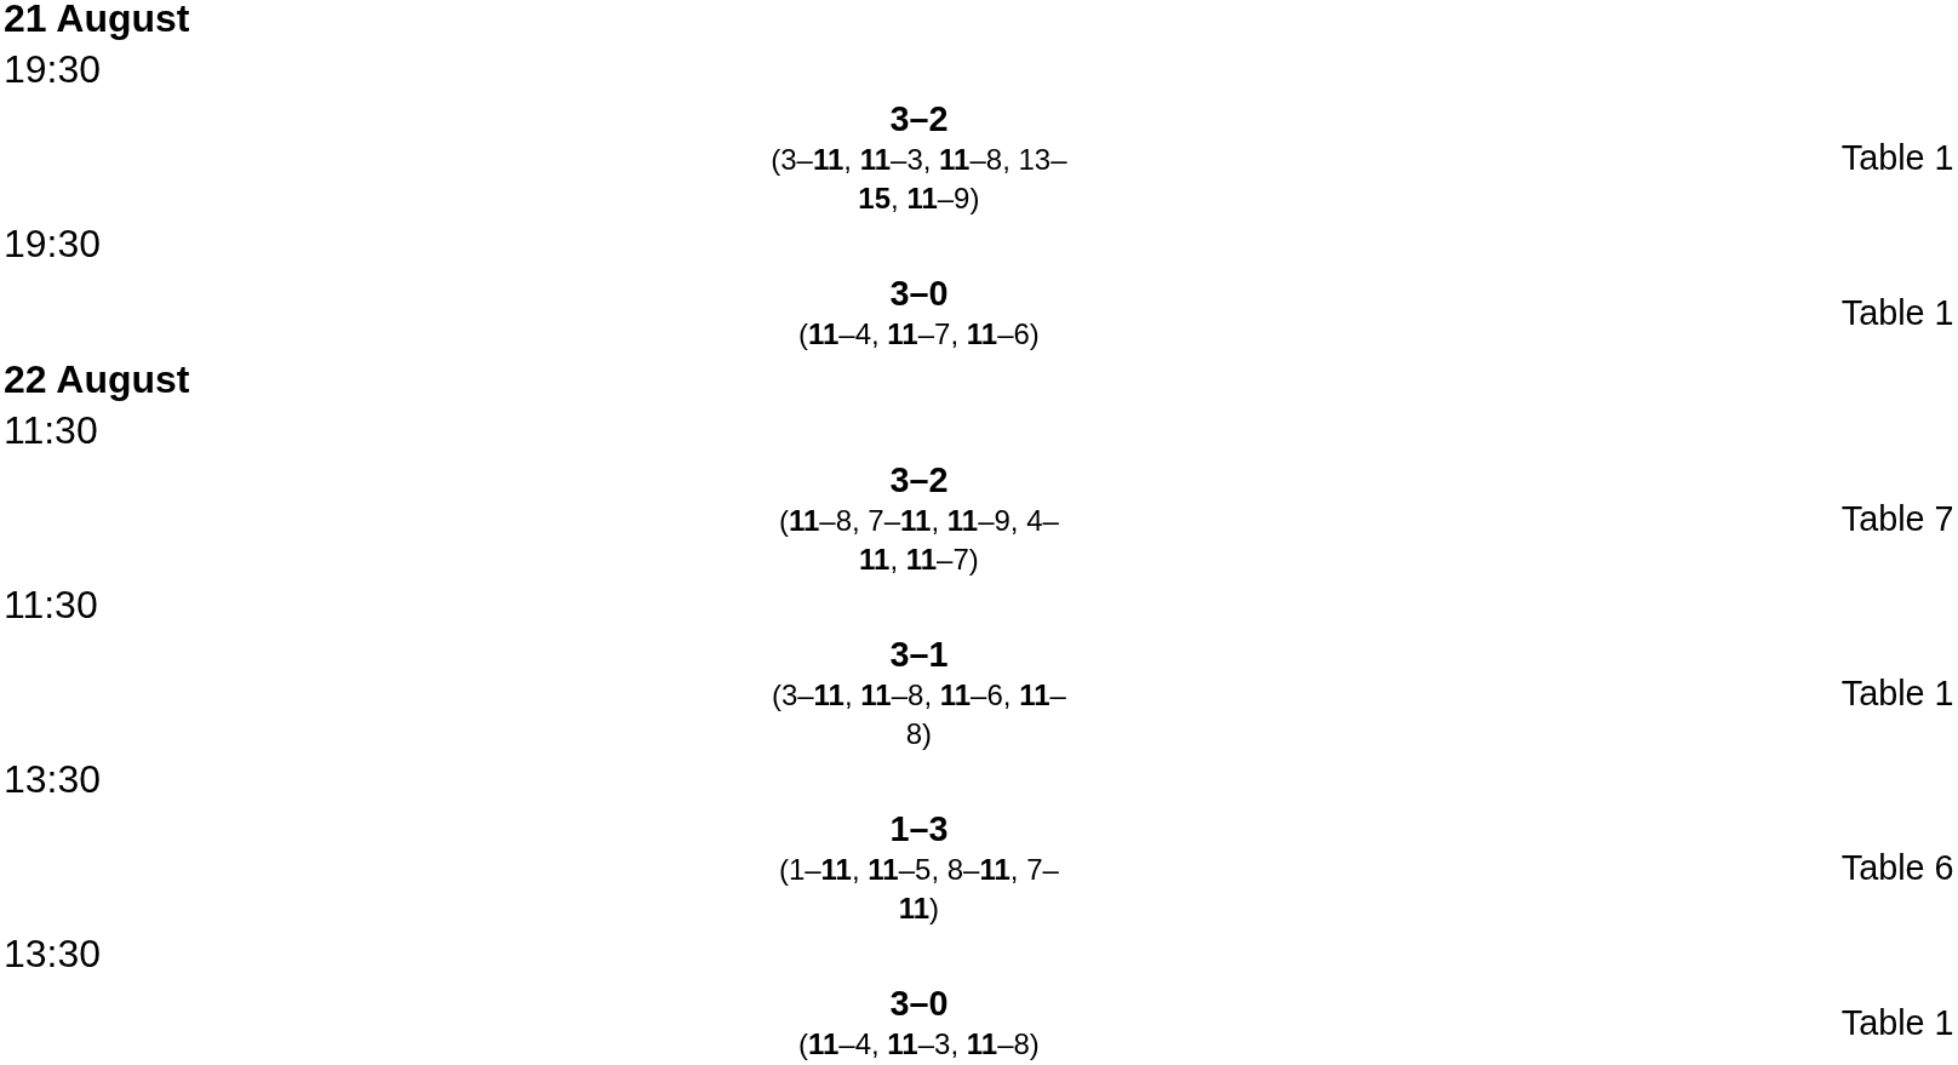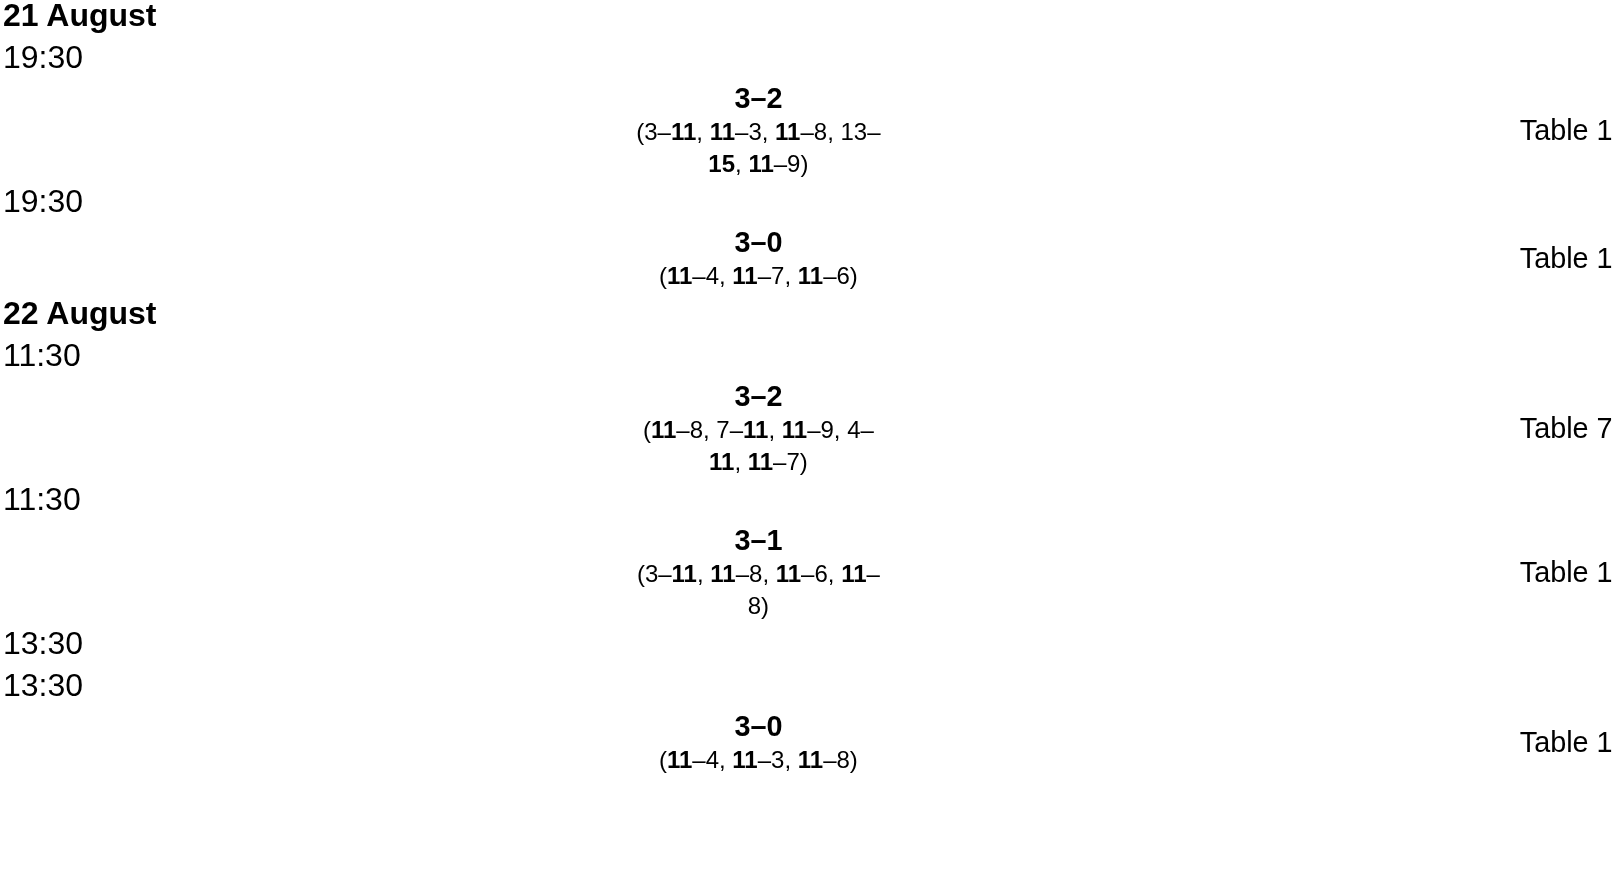- row: 1–3 (1–11, 11–5, 8–11, 7–11) | Table 6
